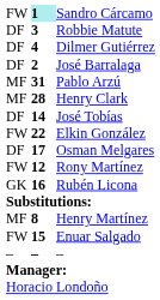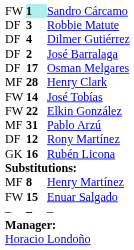rows swapped: Osman Melgares <-> Pablo Arzú
José Tobías | column 1: DF -> FW
Rony Martínez | column 1: FW -> DF
